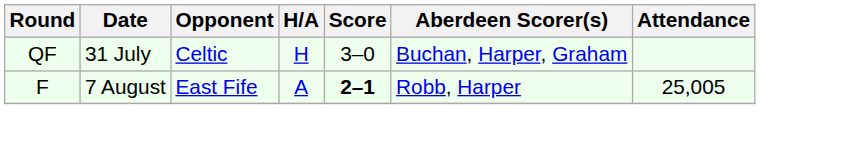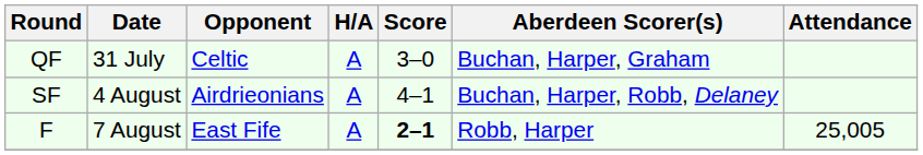QF | H/A: H -> A
+ row: SF | 4 August | Airdrieonians | A | 4–1 | Buchan, Harper, Robb, Delaney
